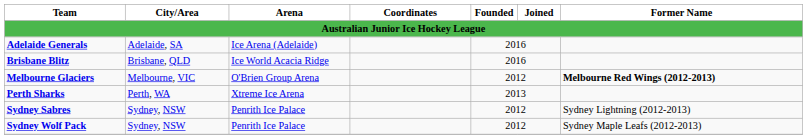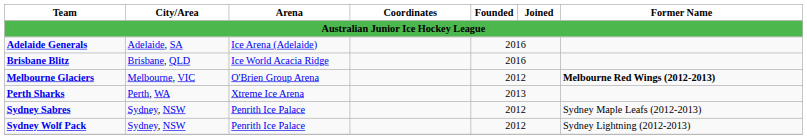Sydney Sabres | Former Name: Sydney Lightning (2012-2013) -> Sydney Maple Leafs (2012-2013)
Sydney Wolf Pack | Former Name: Sydney Maple Leafs (2012-2013) -> Sydney Lightning (2012-2013)
